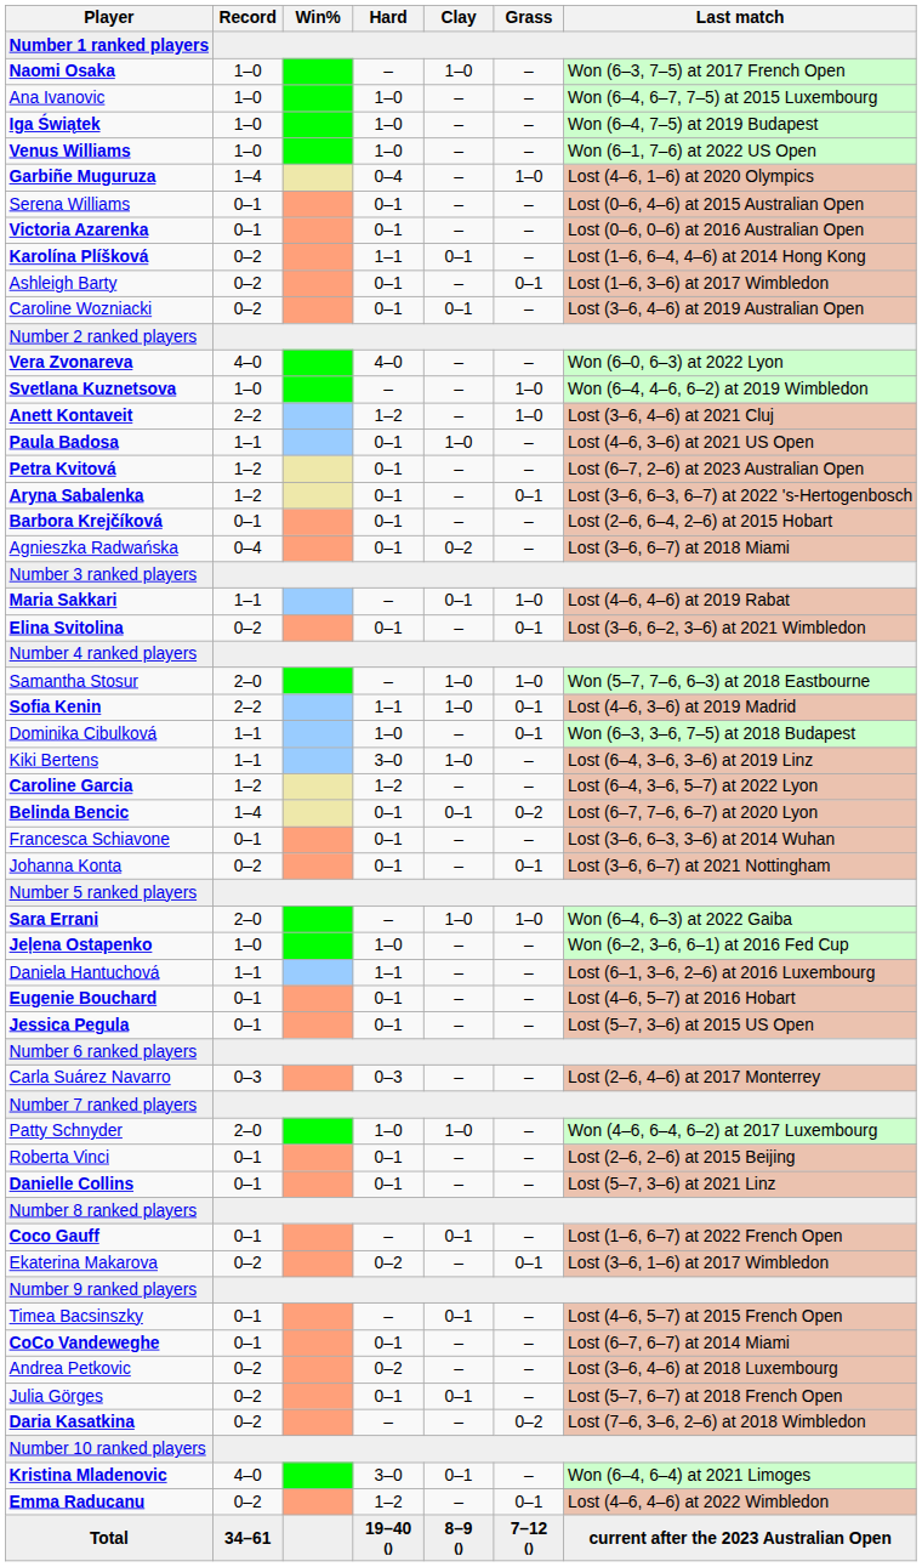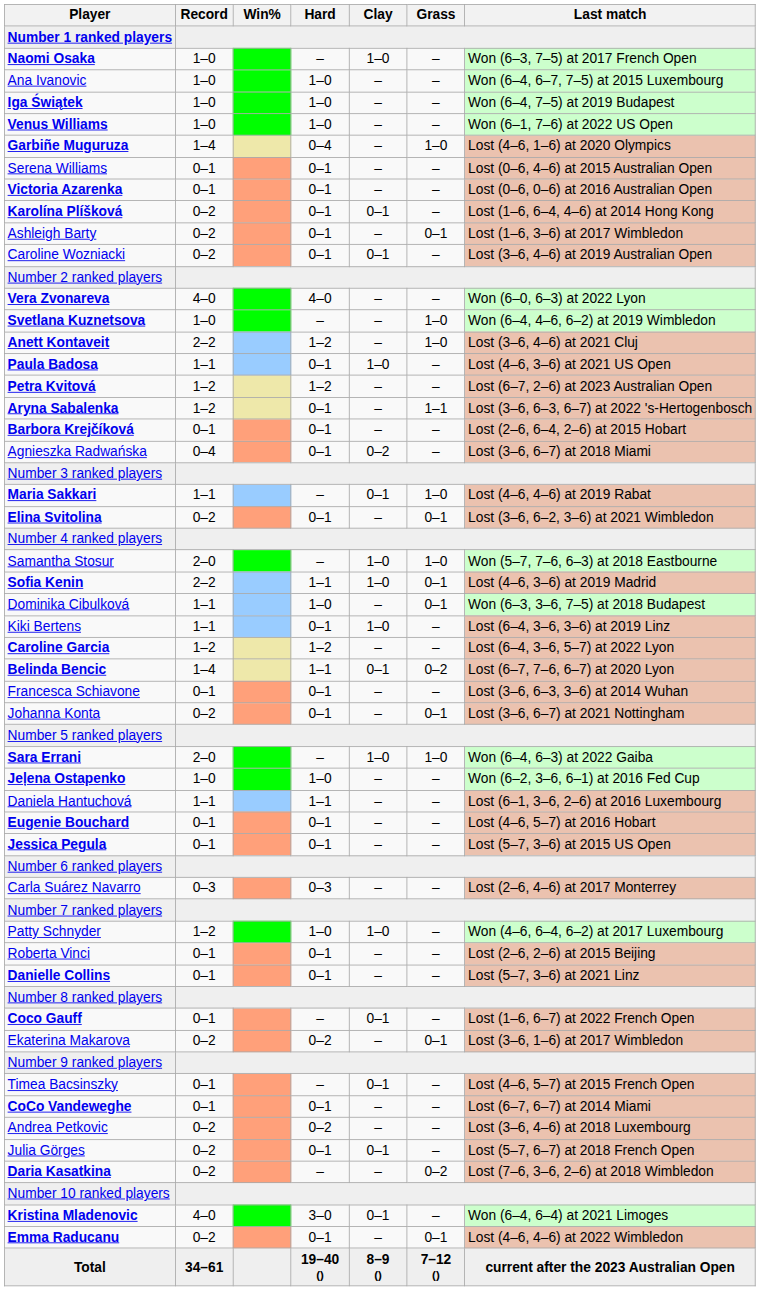Karolína Plíšková | Hard: 1–1 -> 0–1
Petra Kvitová | Hard: 0–1 -> 1–2
Aryna Sabalenka | Grass: 0–1 -> 1–1
Kiki Bertens | Hard: 3–0 -> 0–1
Belinda Bencic | Hard: 0–1 -> 1–1
Patty Schnyder | Record: 2–0 -> 1–2
Emma Raducanu | Hard: 1–2 -> 0–1
